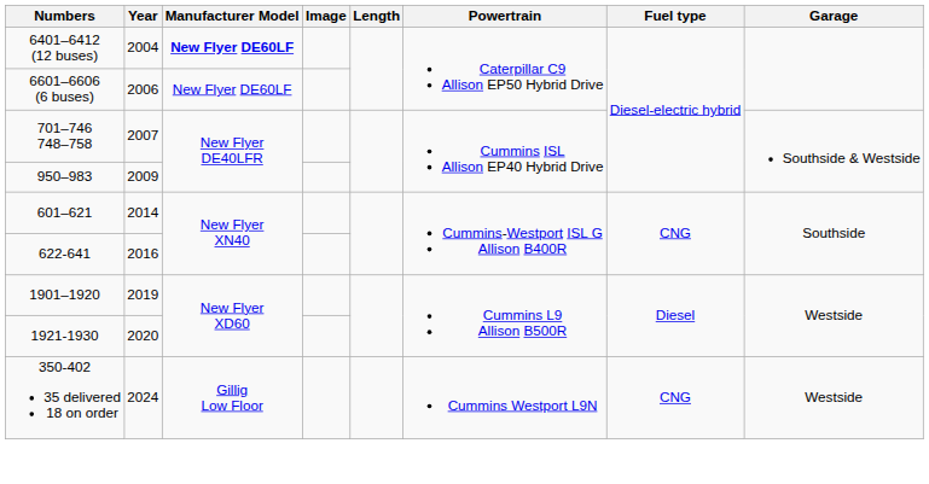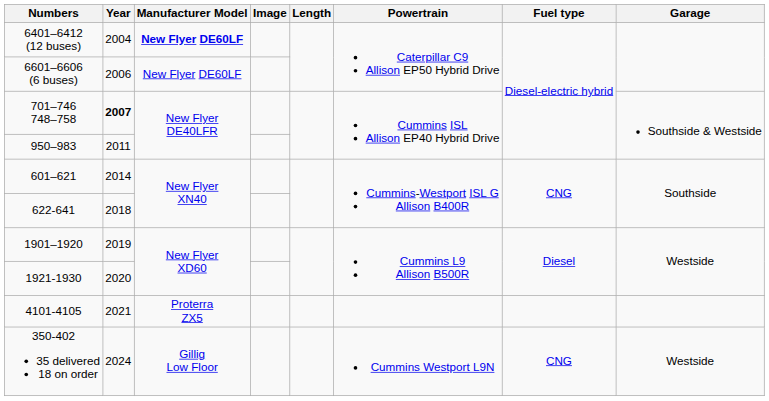701–746 748–758 | Year: normal -> bold
950–983 | Year: 2009 -> 2011
622-641 | Year: 2016 -> 2018
+ row: 4101-4105 | 2021 | Proterra ZX5
